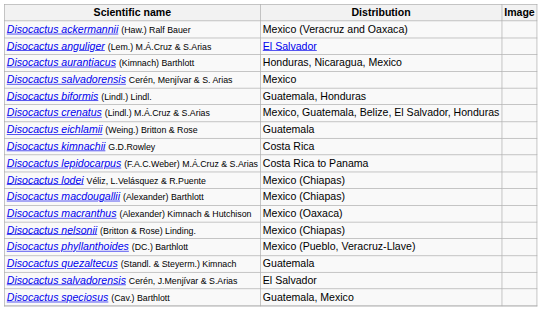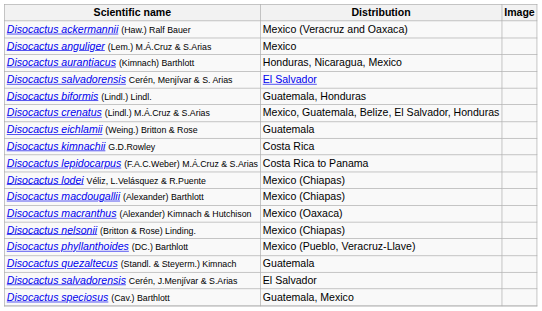Disocactus anguliger (Lem.) M.Á.Cruz & S.Arias | Distribution: El Salvador -> Mexico
Disocactus salvadorensis Cerén, Menjívar & S. Arias | Distribution: Mexico -> El Salvador
